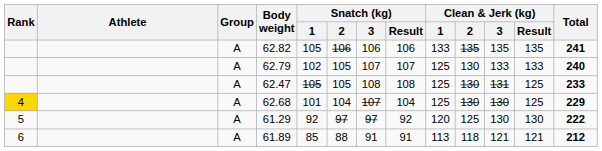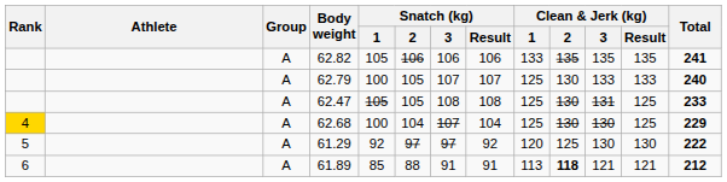62.79 | Snatch (kg) / 1: 102 -> 100
62.68 | Snatch (kg) / 1: 101 -> 100
61.89 | Clean & Jerk (kg) / 2: normal -> bold
